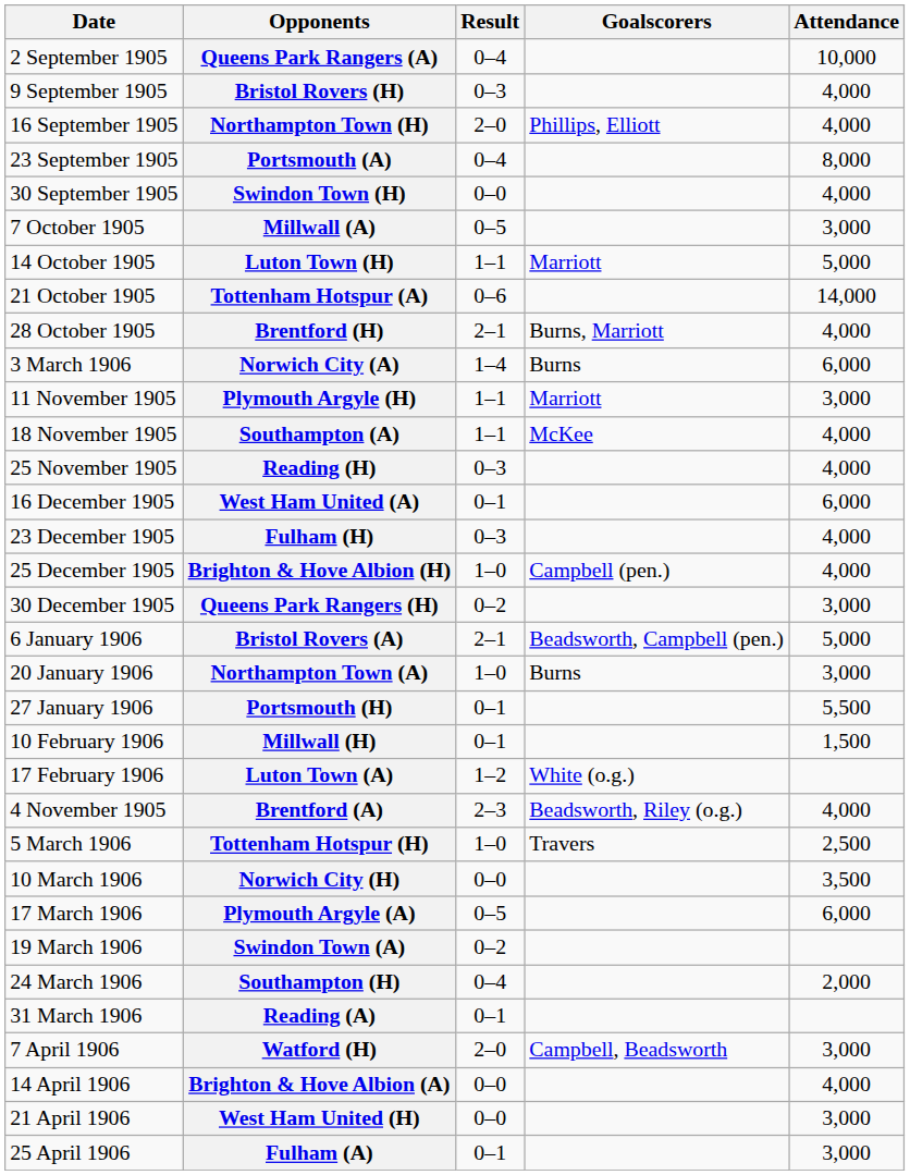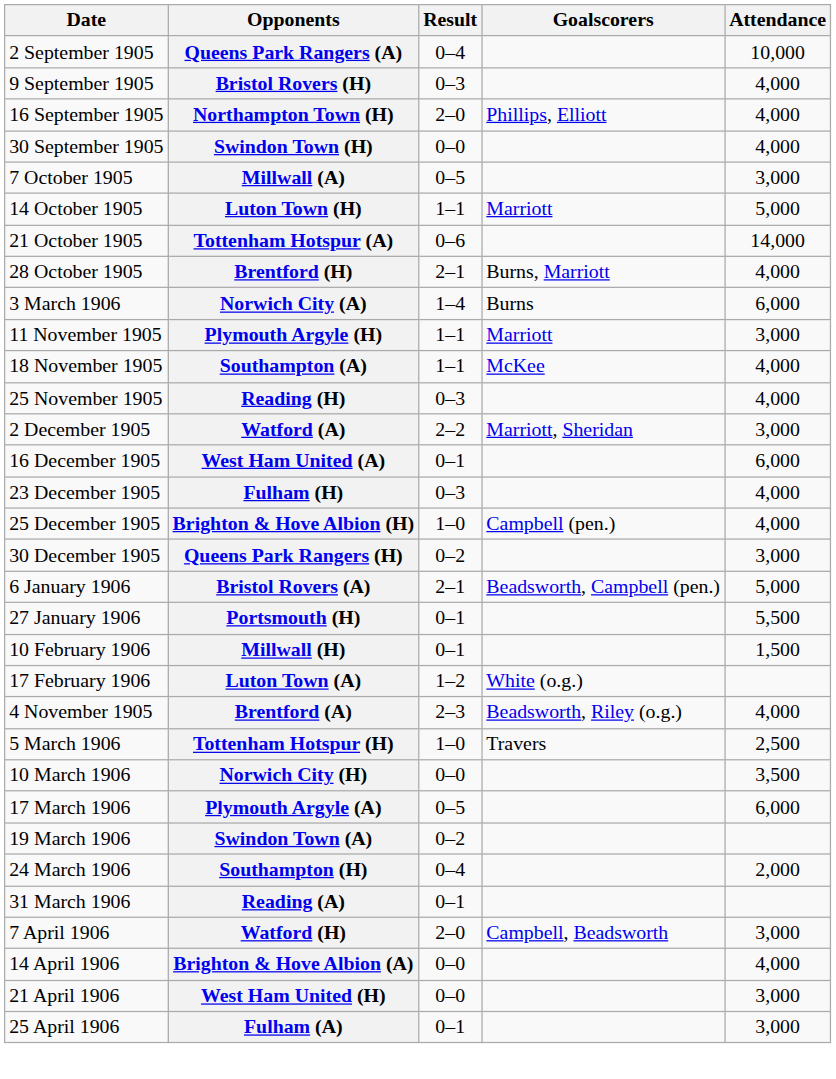- row: 23 September 1905 | Portsmouth (A) | 0–4 | 8,000
+ row: 2 December 1905 | Watford (A) | 2–2 | Marriott, Sheridan | 3,000
- row: 20 January 1906 | Northampton Town (A) | 1–0 | Burns | 3,000
